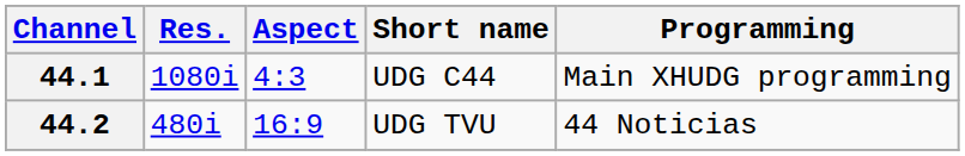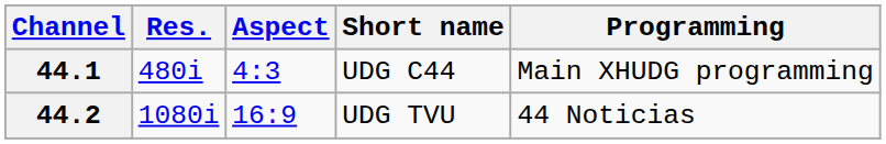44.1 | Res.: 1080i -> 480i
44.2 | Res.: 480i -> 1080i
